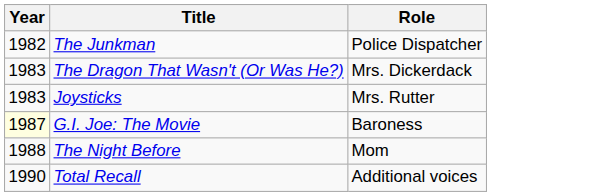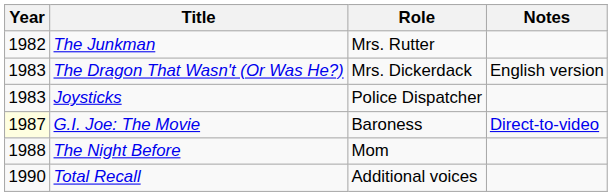+ column: Notes | English version | Direct-to-video
The Junkman | Role: Police Dispatcher -> Mrs. Rutter
Joysticks | Role: Mrs. Rutter -> Police Dispatcher
